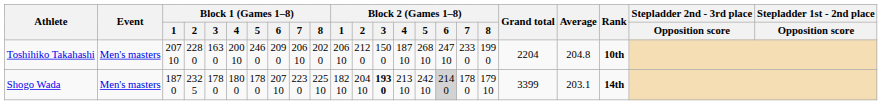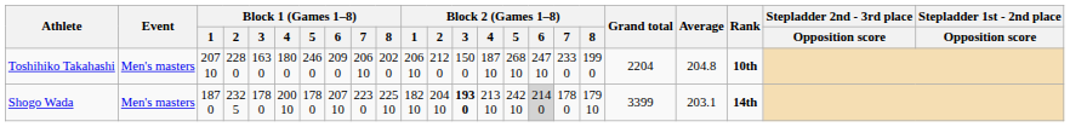Toshihiko Takahashi | Block 1 (Games 1–8) / 4: 200 10 -> 180 0
Shogo Wada | Block 1 (Games 1–8) / 4: 180 0 -> 200 10
